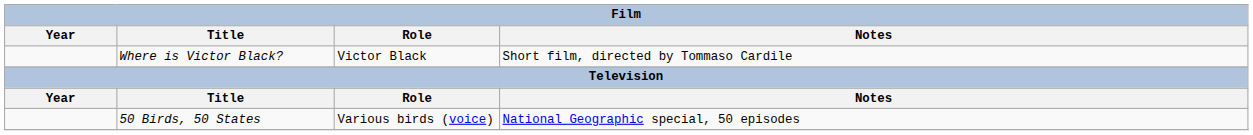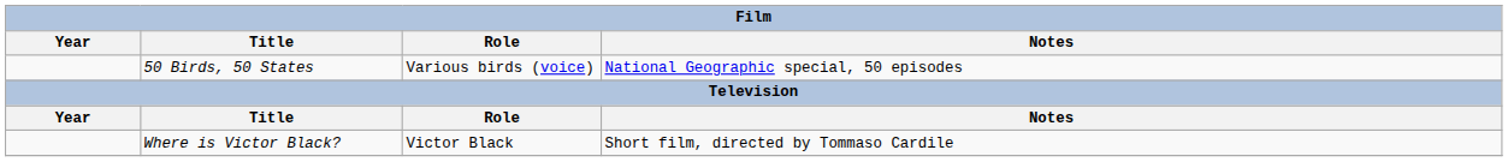rows swapped: Where is Victor Black? <-> 50 Birds, 50 States
